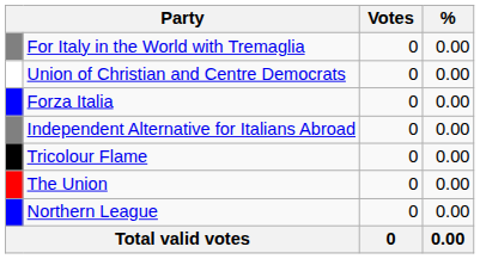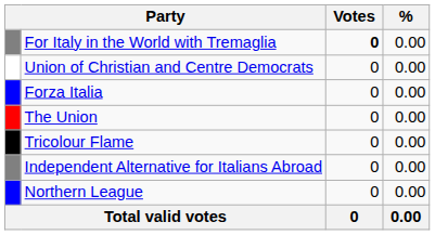For Italy in the World with Tremaglia | Votes: normal -> bold
rows swapped: The Union <-> Independent Alternative for Italians Abroad
